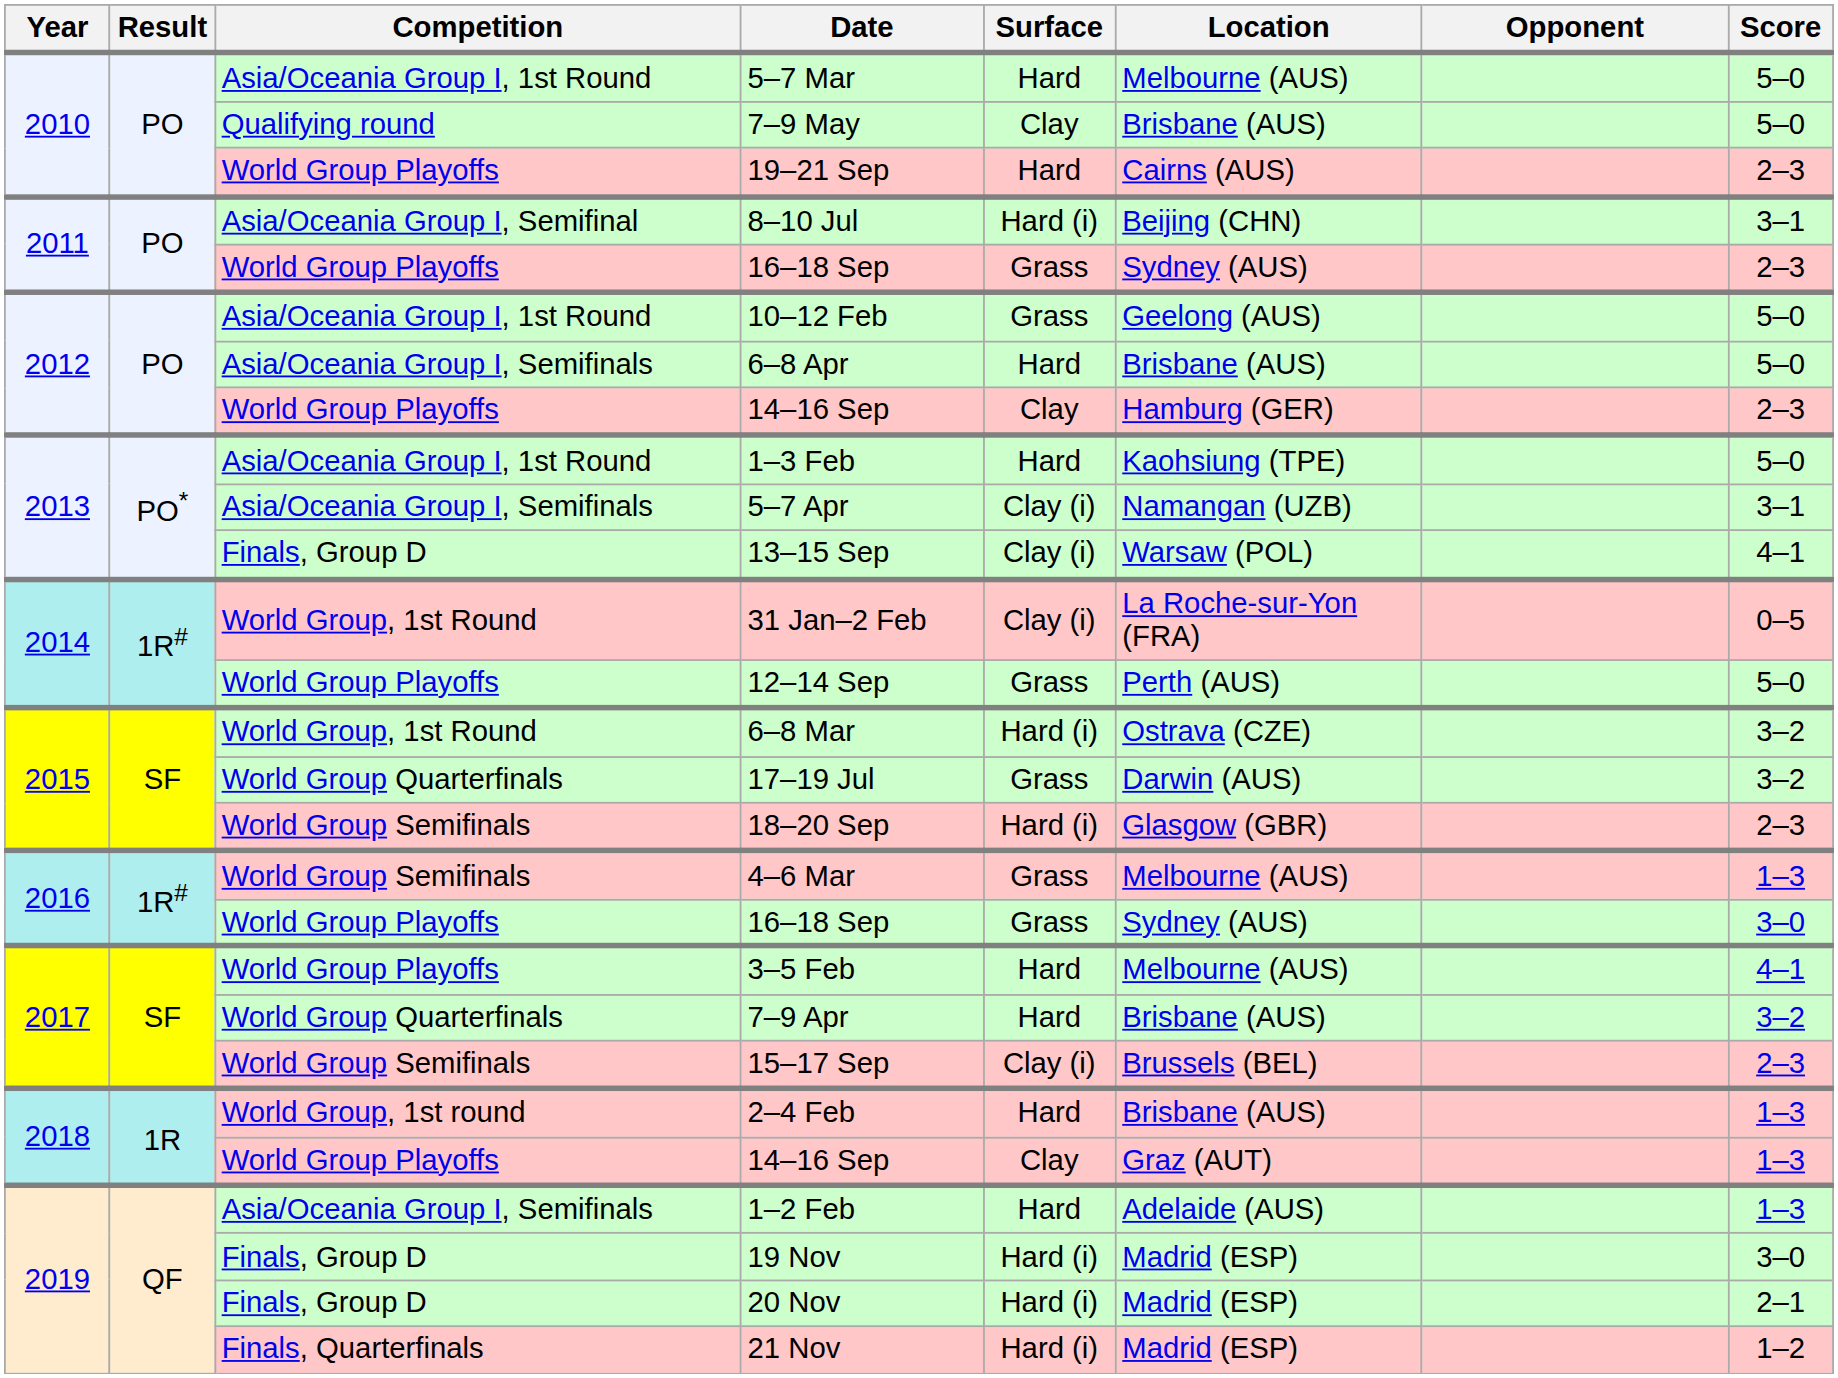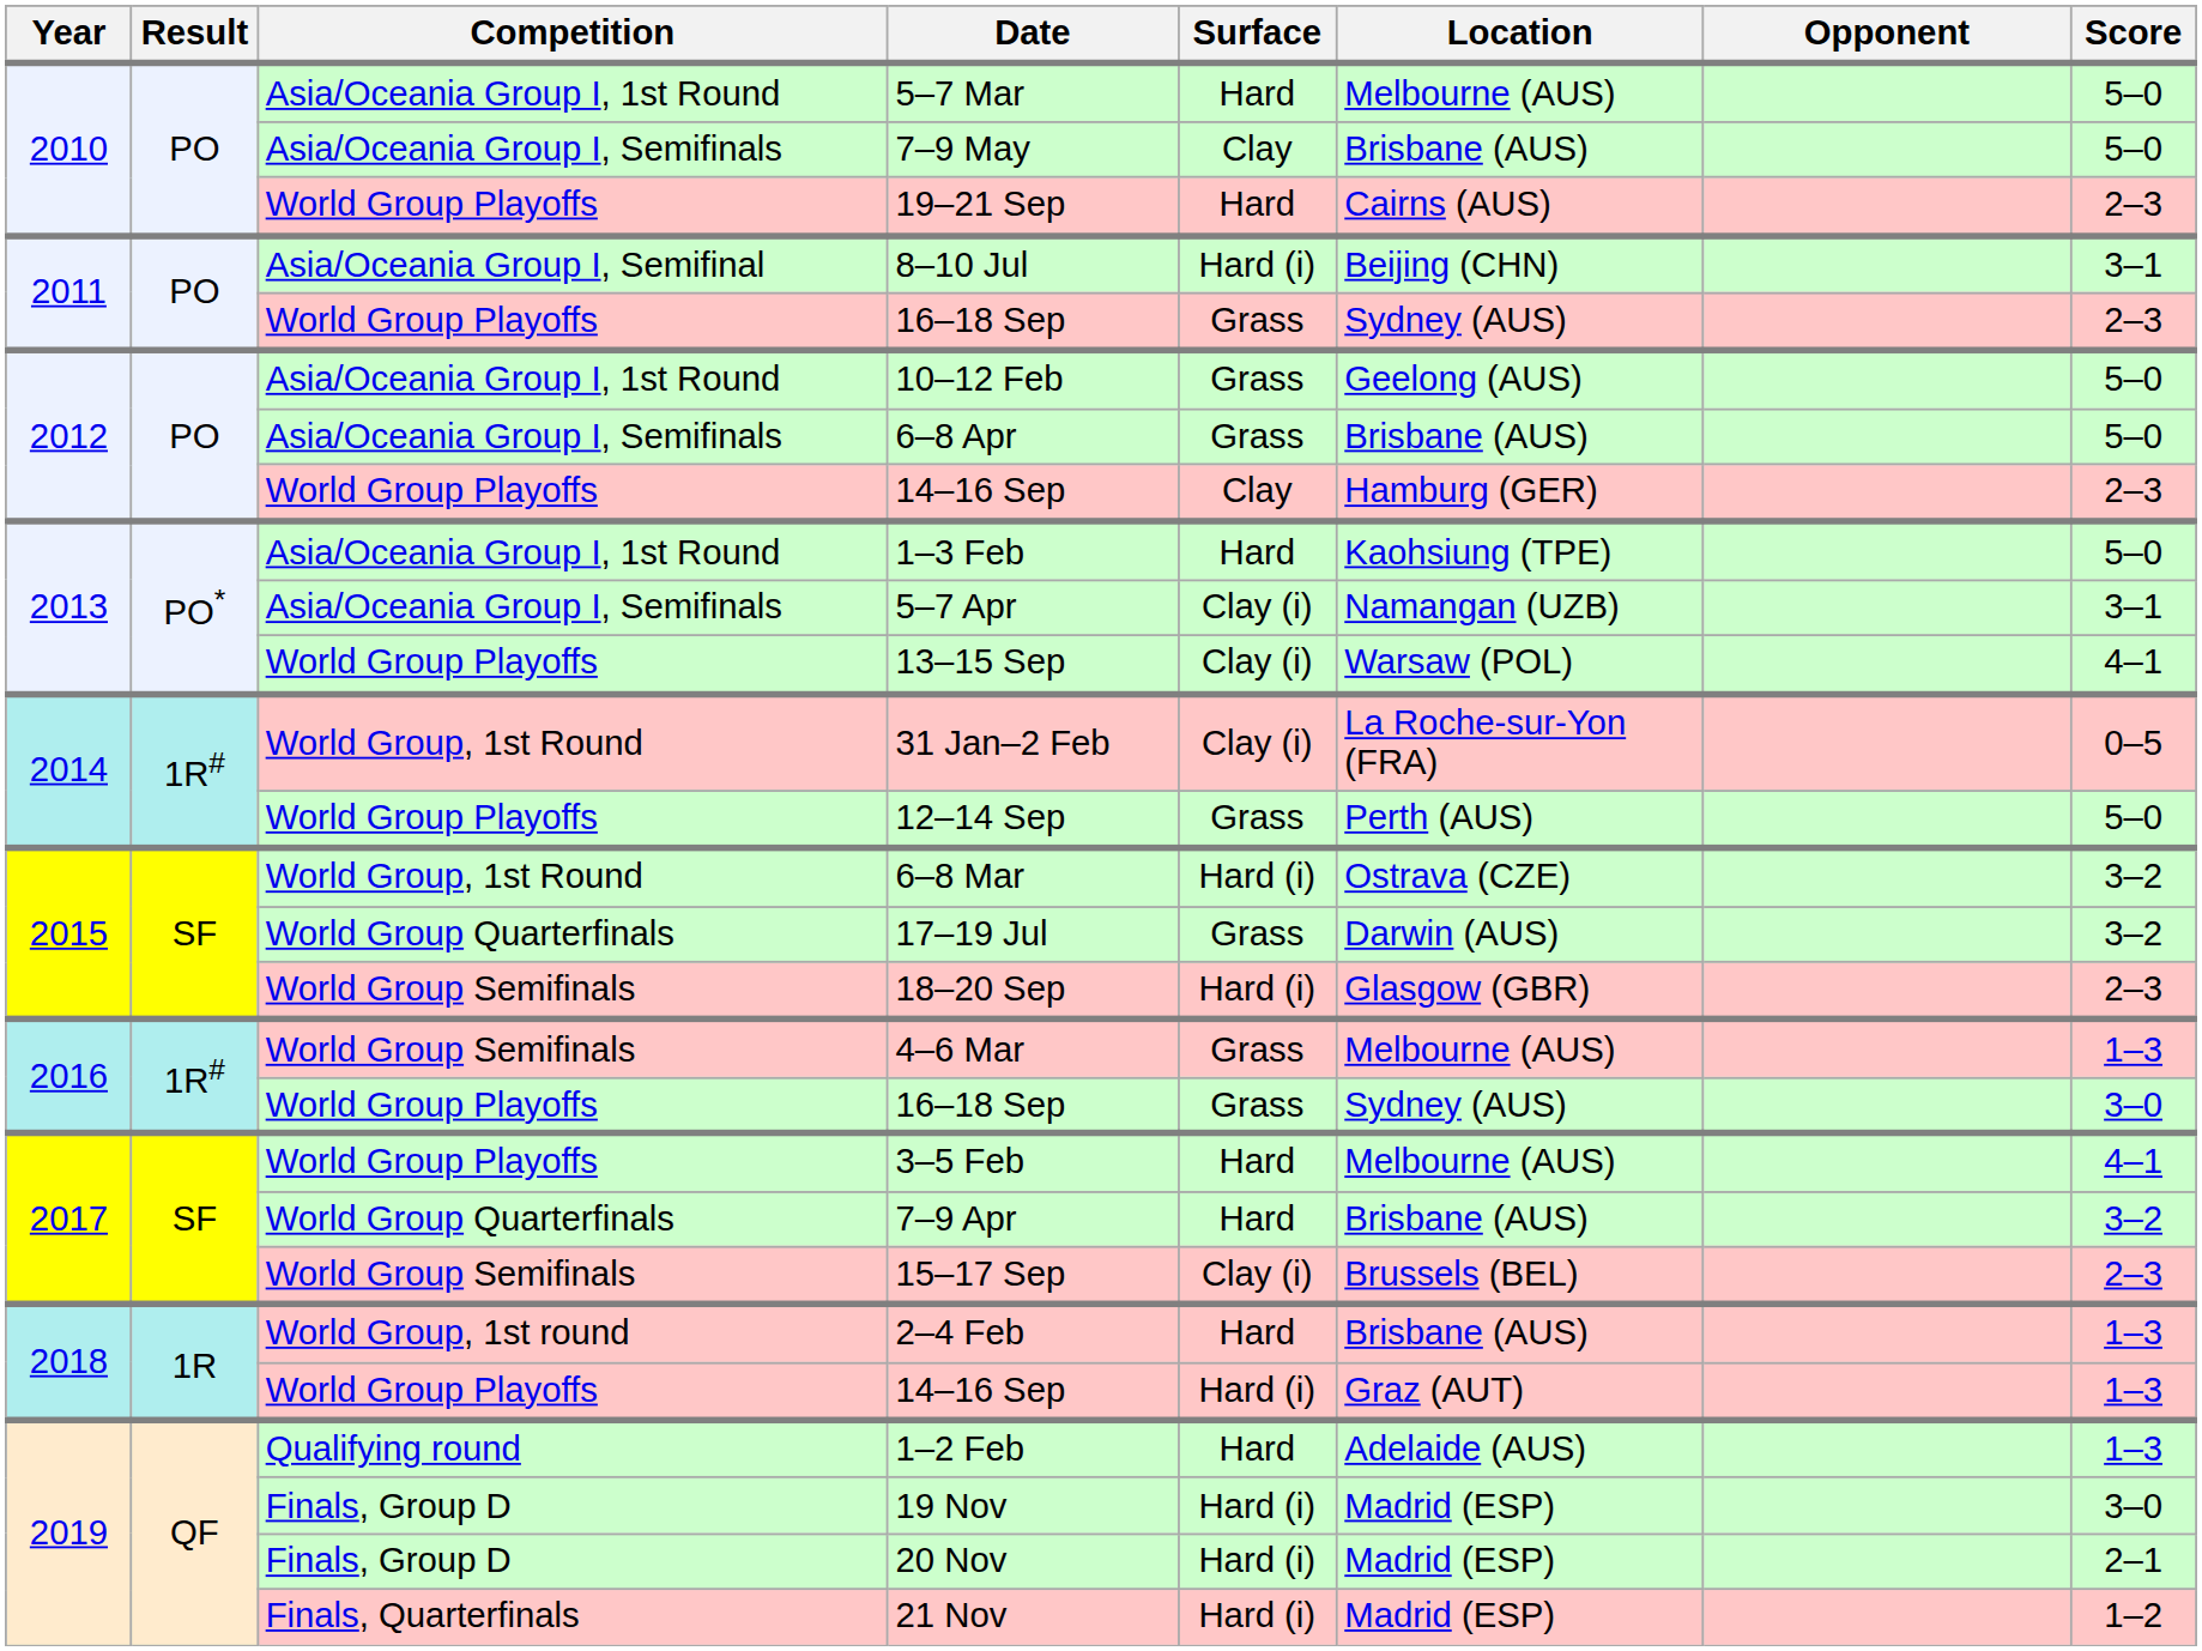7–9 May | Competition: Qualifying round -> Asia/Oceania Group I, Semifinals
6–8 Apr | Surface: Hard -> Grass
13–15 Sep | Competition: Finals, Group D -> World Group Playoffs
2018 / 14–16 Sep | Surface: Clay -> Hard (i)
1–2 Feb | Competition: Asia/Oceania Group I, Semifinals -> Qualifying round
